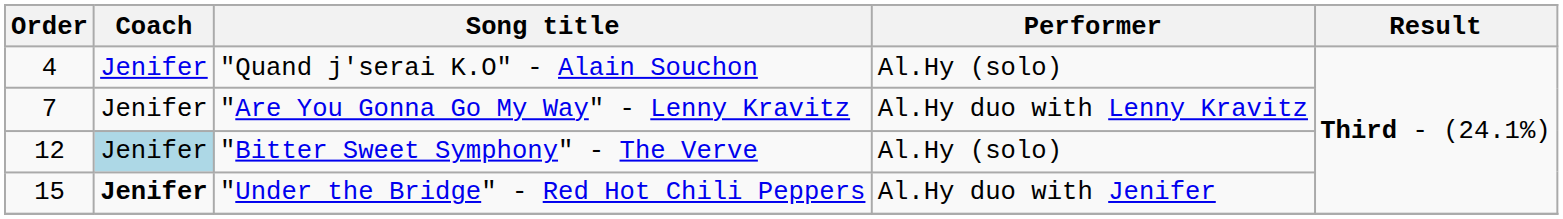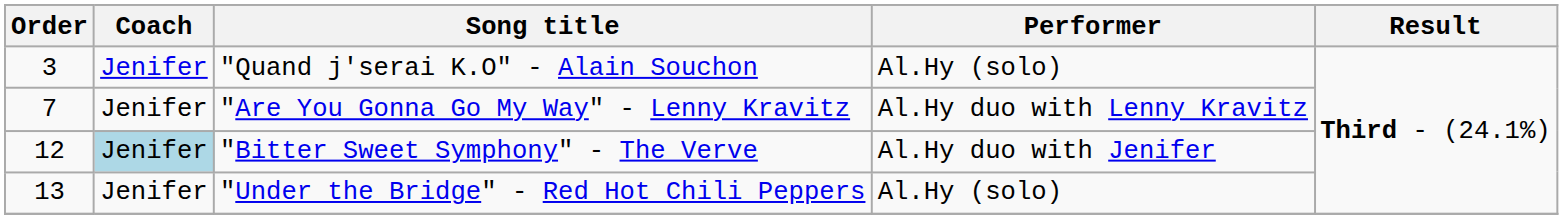"Quand j'serai K.O" - Alain Souchon | Order: 4 -> 3
"Bitter Sweet Symphony" - The Verve | Performer: Al.Hy (solo) -> Al.Hy duo with Jenifer
"Under the Bridge" - Red Hot Chili Peppers | Order: 15 -> 13
"Under the Bridge" - Red Hot Chili Peppers | Coach: bold -> normal
"Under the Bridge" - Red Hot Chili Peppers | Performer: Al.Hy duo with Jenifer -> Al.Hy (solo)
